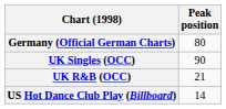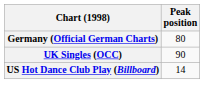- row: UK R&B (OCC) | 21
